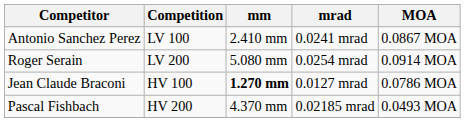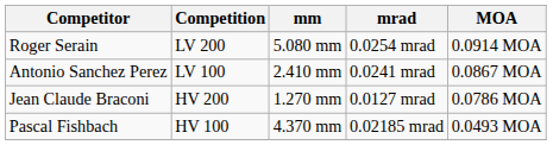rows swapped: Antonio Sanchez Perez <-> Roger Serain
Jean Claude Braconi | Competition: HV 100 -> HV 200
Jean Claude Braconi | mm: bold -> normal
Pascal Fishbach | Competition: HV 200 -> HV 100
